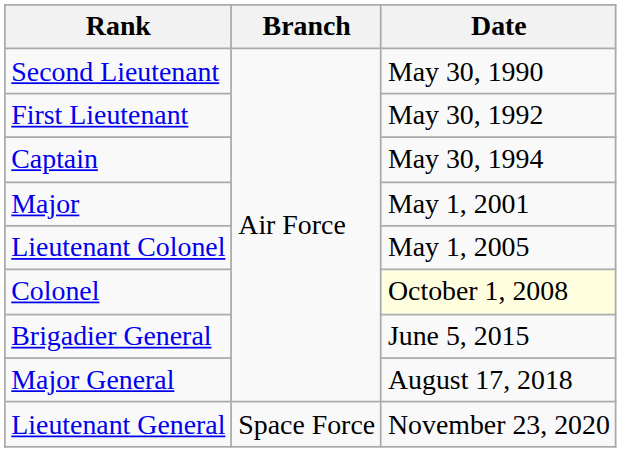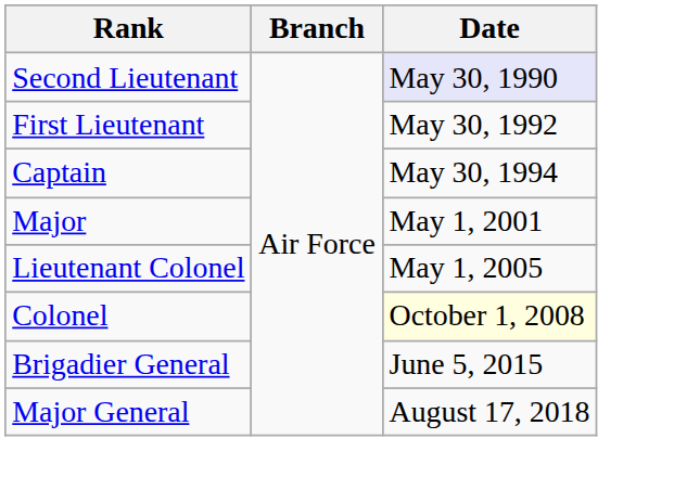Second Lieutenant | Date: no background -> lavender background
- row: Lieutenant General | Space Force | November 23, 2020
